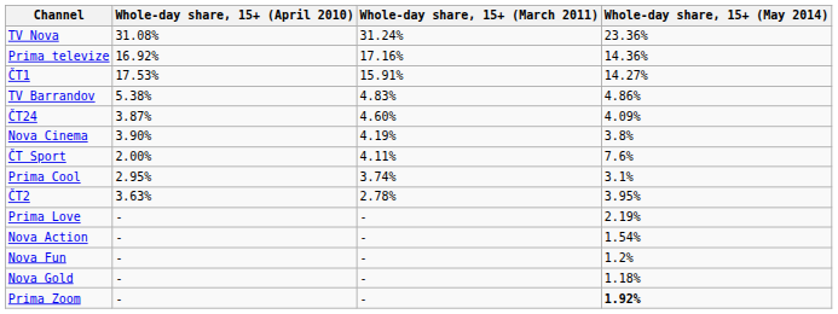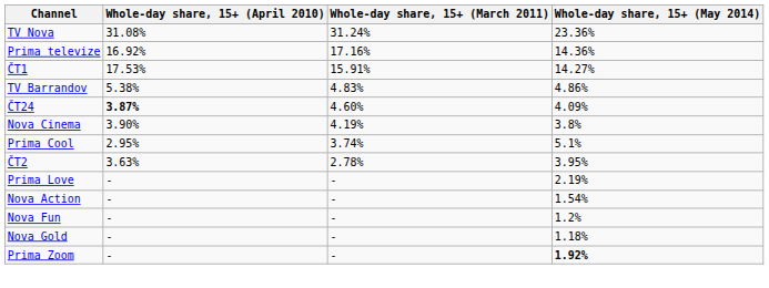ČT24 | Whole-day share, 15+ (April 2010): normal -> bold
- row: ČT Sport | 2.00% | 4.11% | 7.6%
Prima Cool | Whole-day share, 15+ (May 2014): 3.1% -> 5.1%
